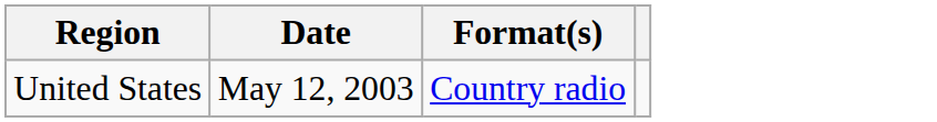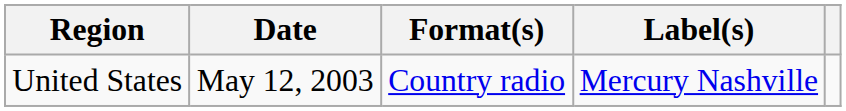+ column: Label(s) | Mercury Nashville
